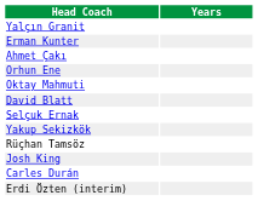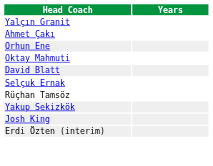- row: Erman Kunter
rows swapped: Yakup Sekizkök <-> Rüçhan Tamsöz
- row: Carles Durán
